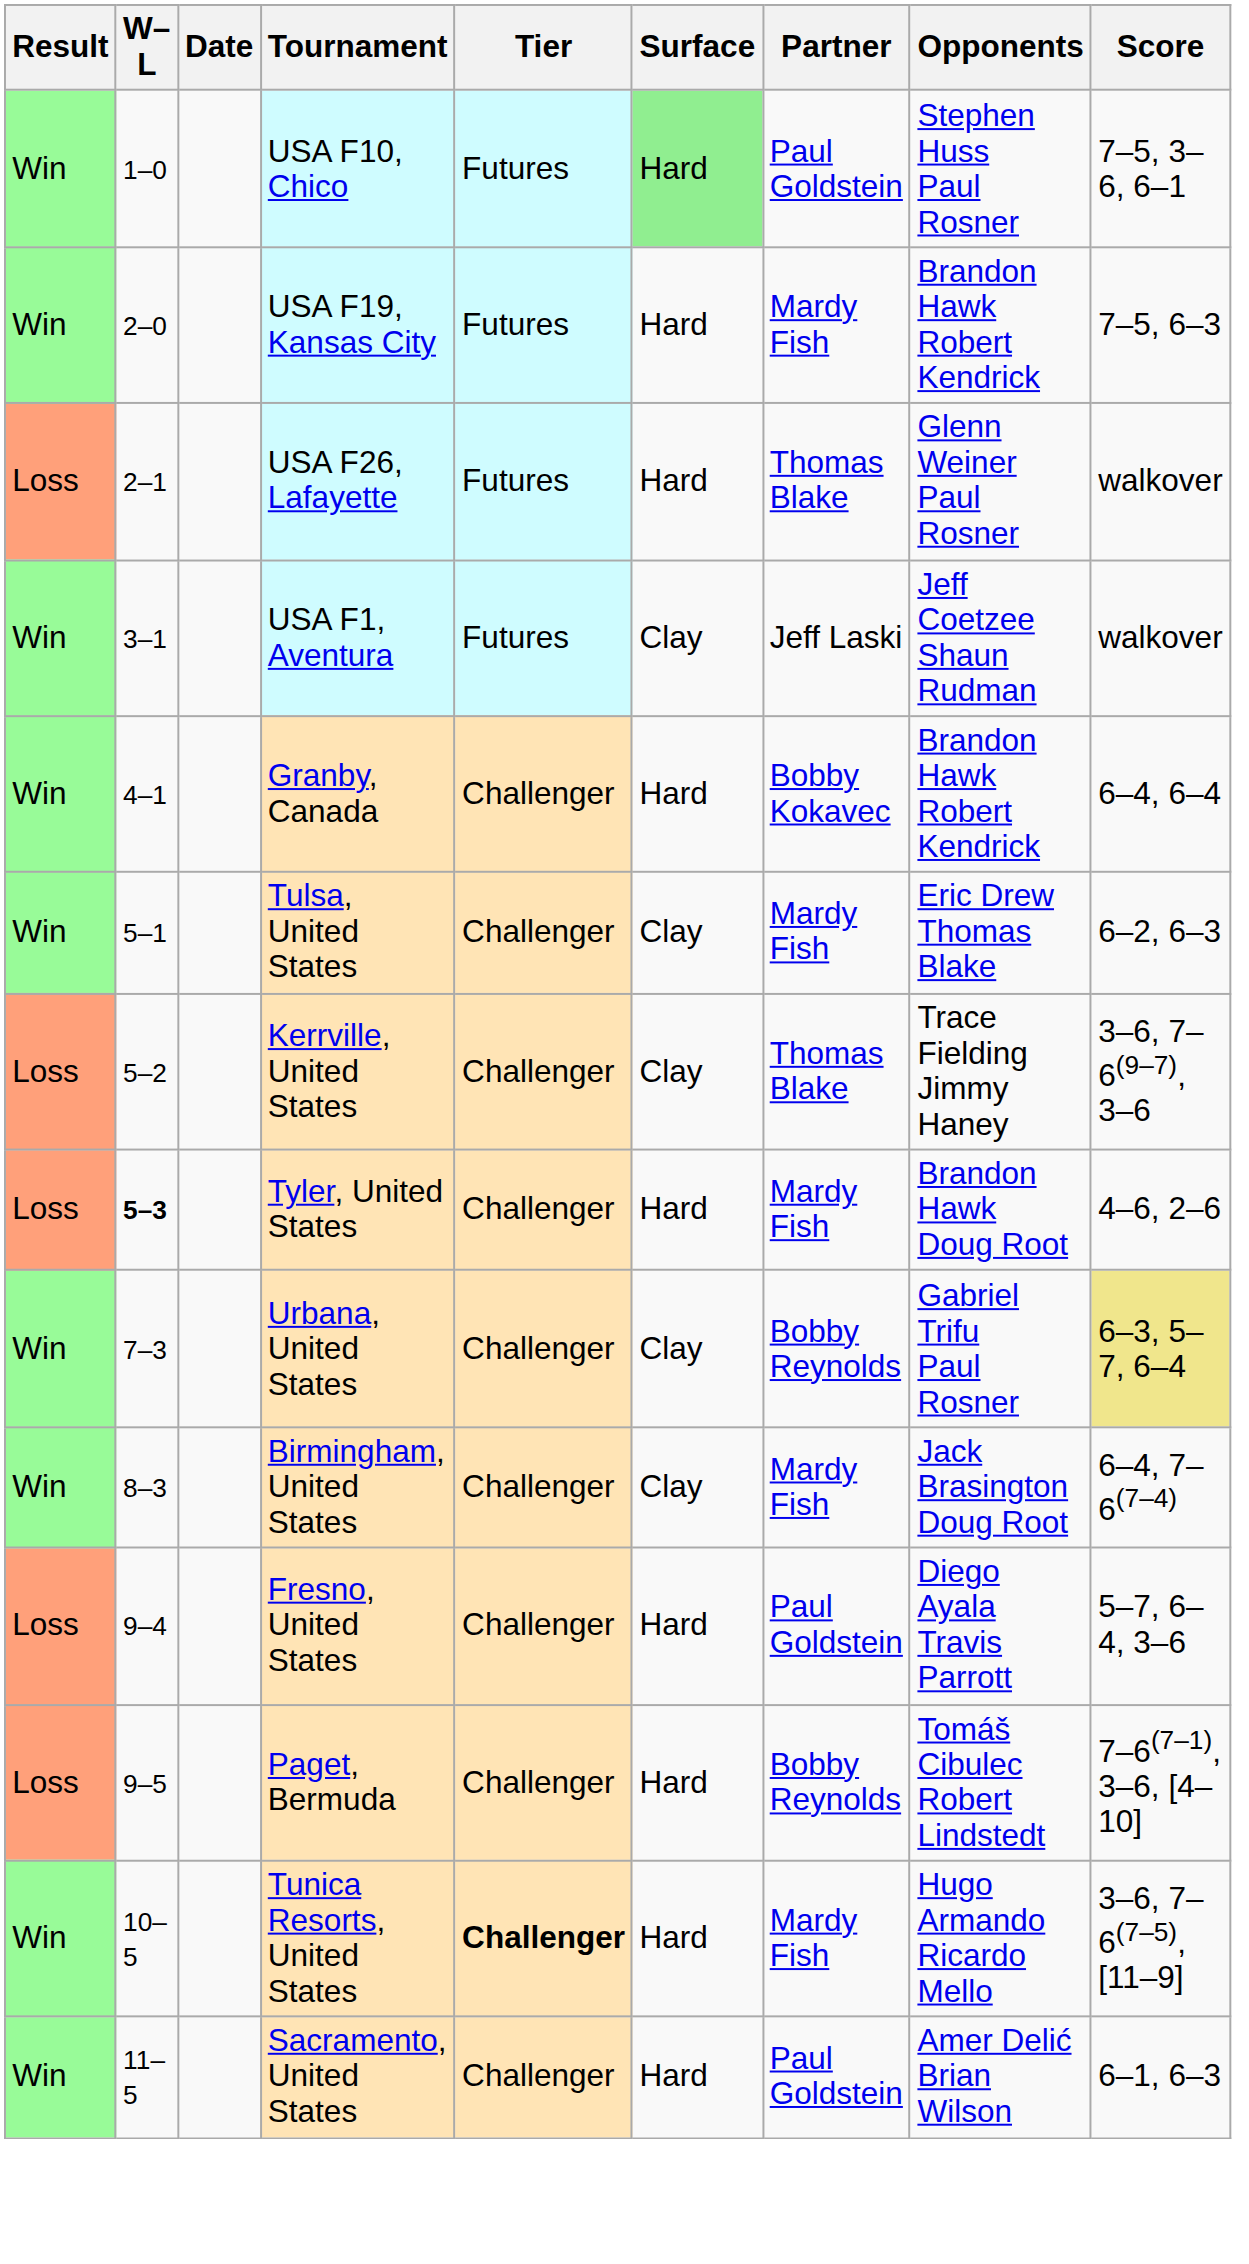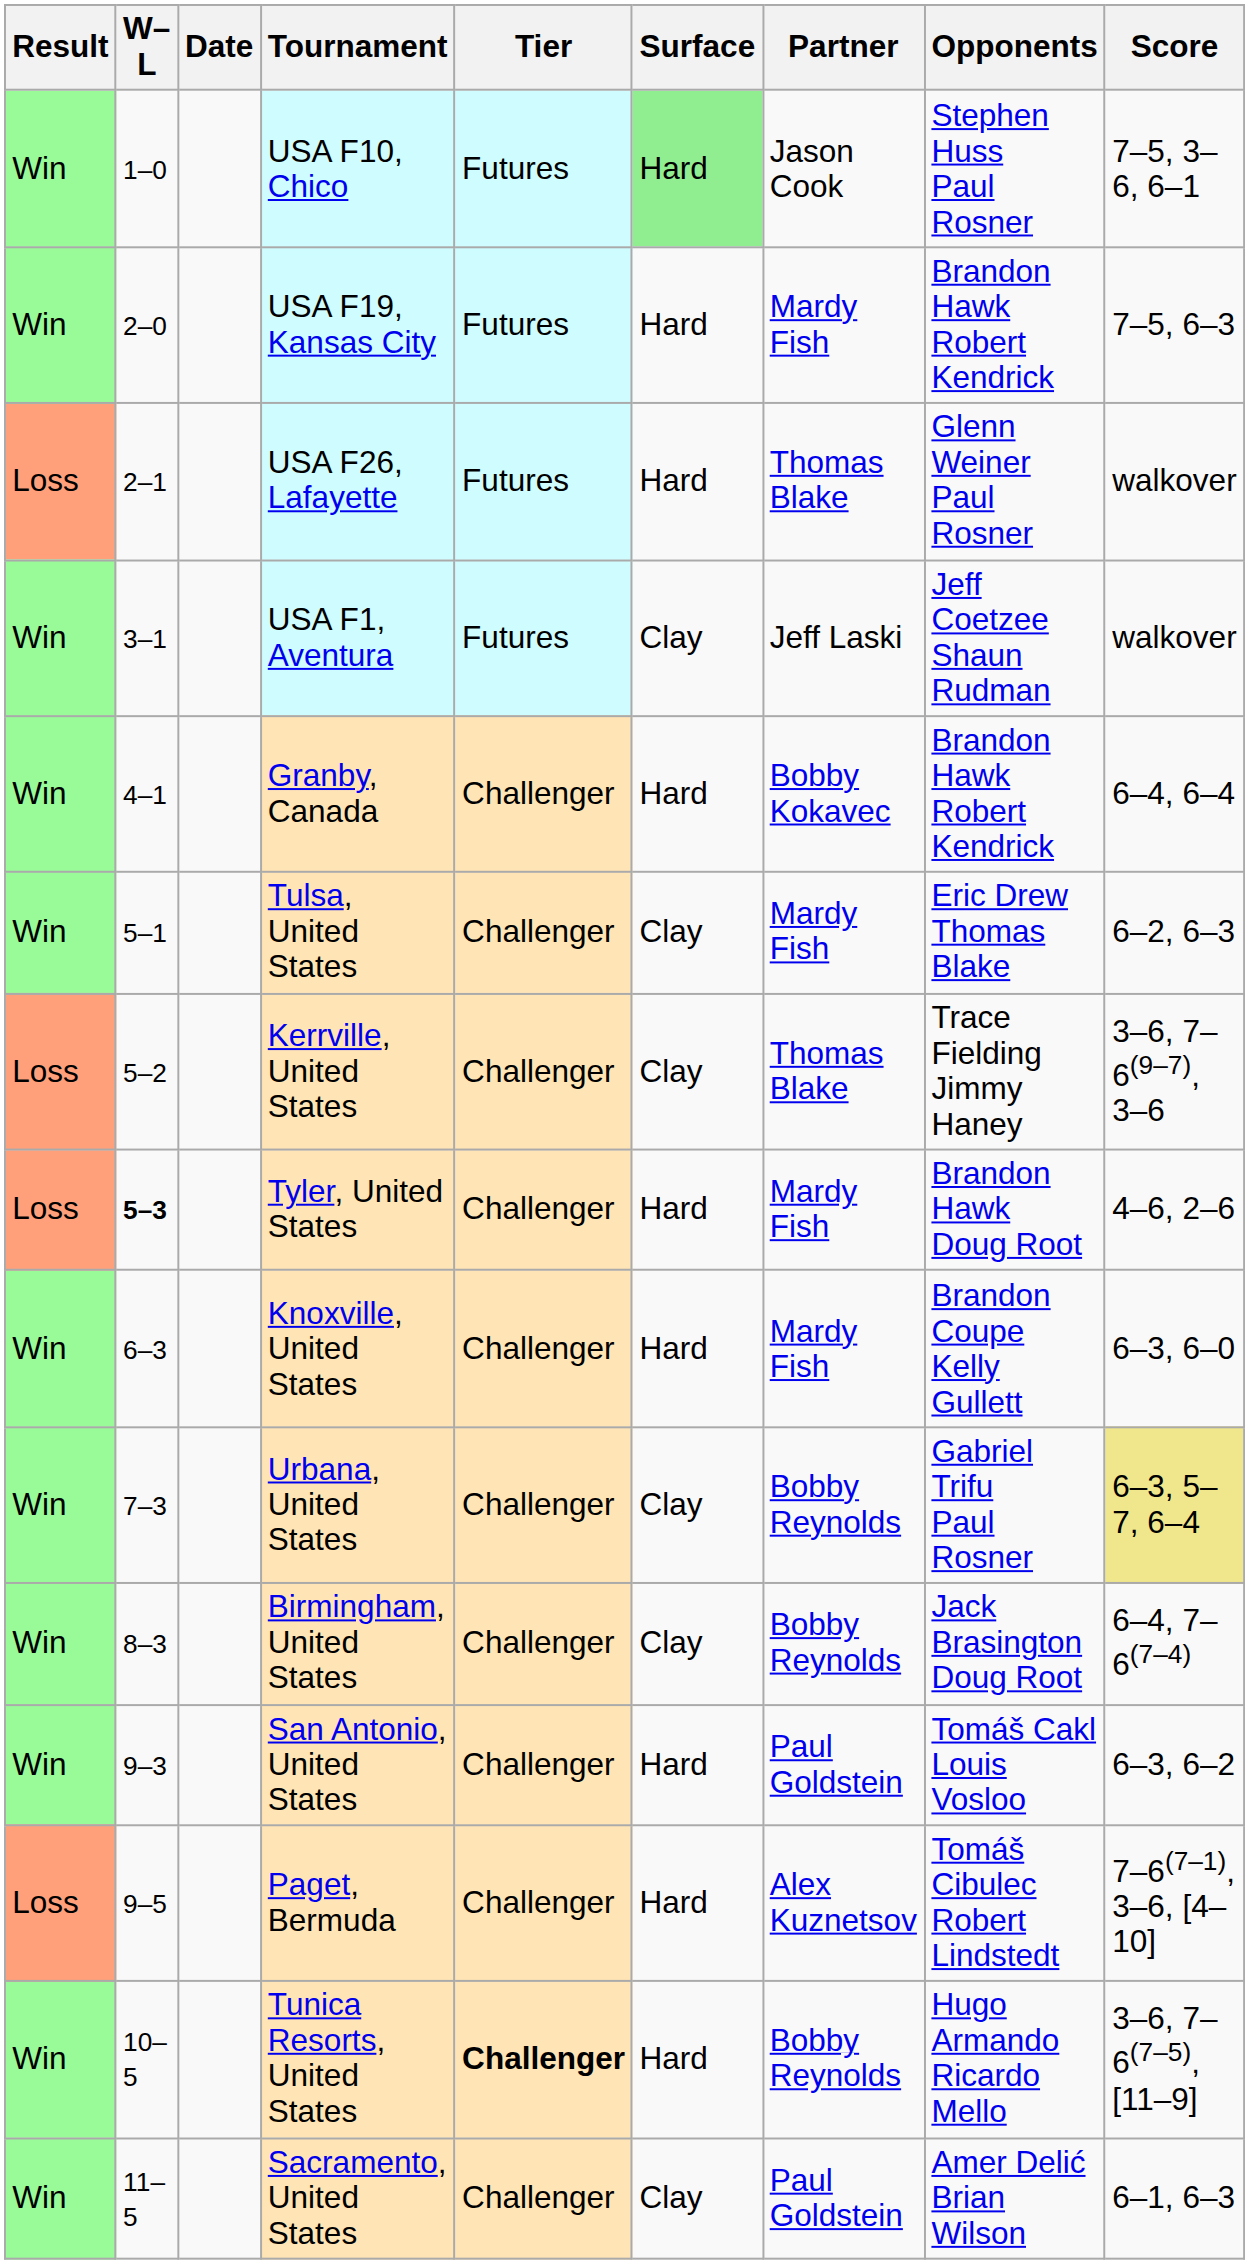USA F10, Chico | Partner: Paul Goldstein -> Jason Cook
+ row: Win | 6–3 | Knoxville, United States | Challenger | Hard | Mardy Fish | Brandon Coupe Kelly Gullett | 6–3, 6–0
Birmingham, United States | Partner: Mardy Fish -> Bobby Reynolds
+ row: Win | 9–3 | San Antonio, United States | Challenger | Hard | Paul Goldstein | Tomáš Cakl Louis Vosloo | 6–3, 6–2
- row: Loss | 9–4 | Fresno, United States | Challenger | Hard | Paul Goldstein | Diego Ayala Travis Parrott | 5–7, 6–4, 3–6
Paget, Bermuda | Partner: Bobby Reynolds -> Alex Kuznetsov
Tunica Resorts, United States | Partner: Mardy Fish -> Bobby Reynolds
Sacramento, United States | Surface: Hard -> Clay
